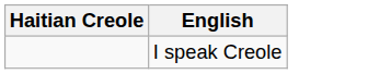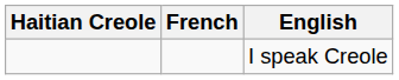+ column: French
